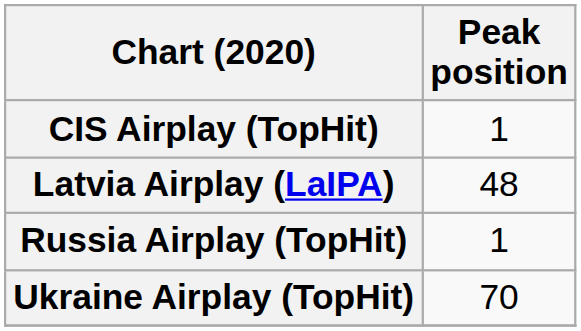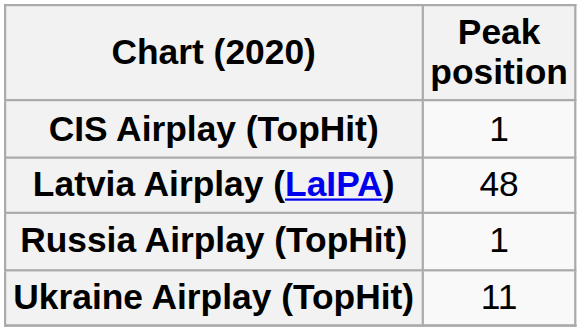Ukraine Airplay (TopHit) | Peak position: 70 -> 11
